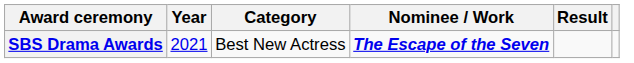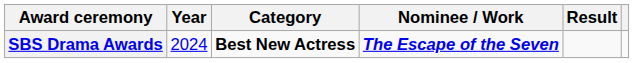SBS Drama Awards | Year: 2021 -> 2024
SBS Drama Awards | Category: normal -> bold
